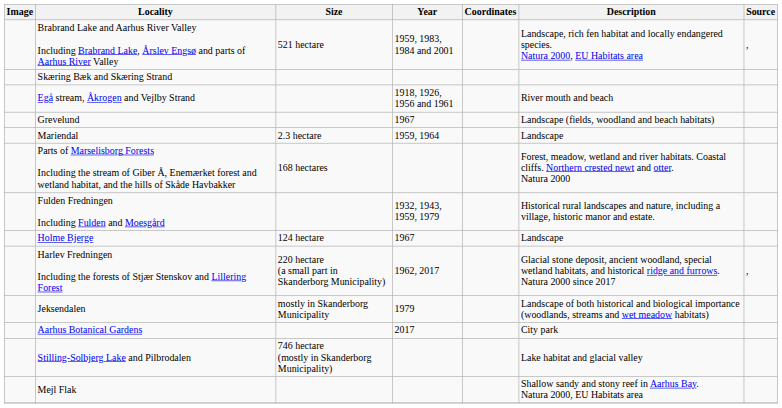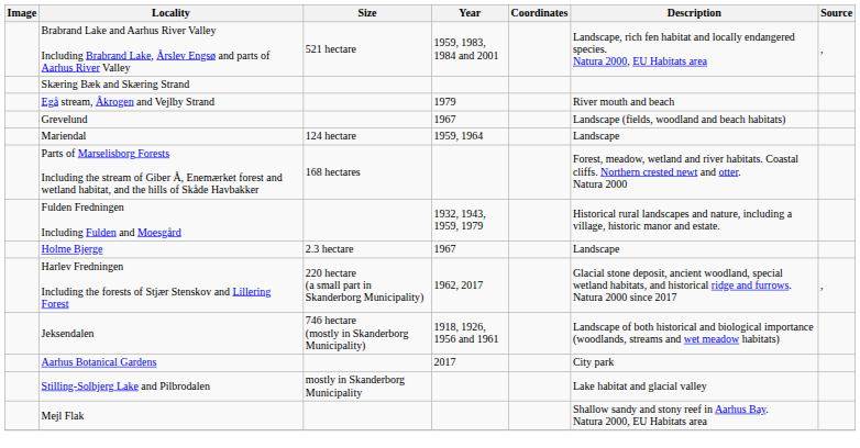Egå stream, Åkrogen and Vejlby Strand | Year: 1918, 1926, 1956 and 1961 -> 1979
Mariendal | Size: 2.3 hectare -> 124 hectare
Holme Bjerge | Size: 124 hectare -> 2.3 hectare
Jeksendalen | Size: mostly in Skanderborg Municipality -> 746 hectare (mostly in Skanderborg Municipality)
Jeksendalen | Year: 1979 -> 1918, 1926, 1956 and 1961
Stilling-Solbjerg Lake and Pilbrodalen | Size: 746 hectare (mostly in Skanderborg Municipality) -> mostly in Skanderborg Municipality
